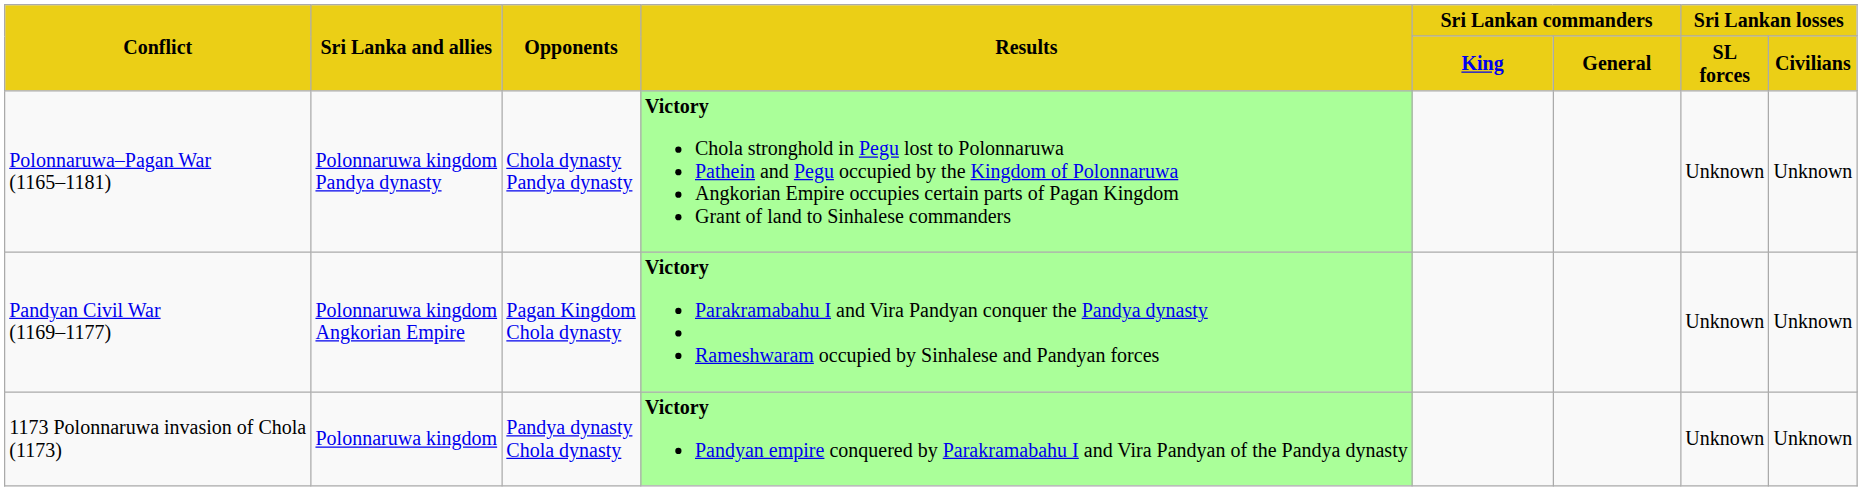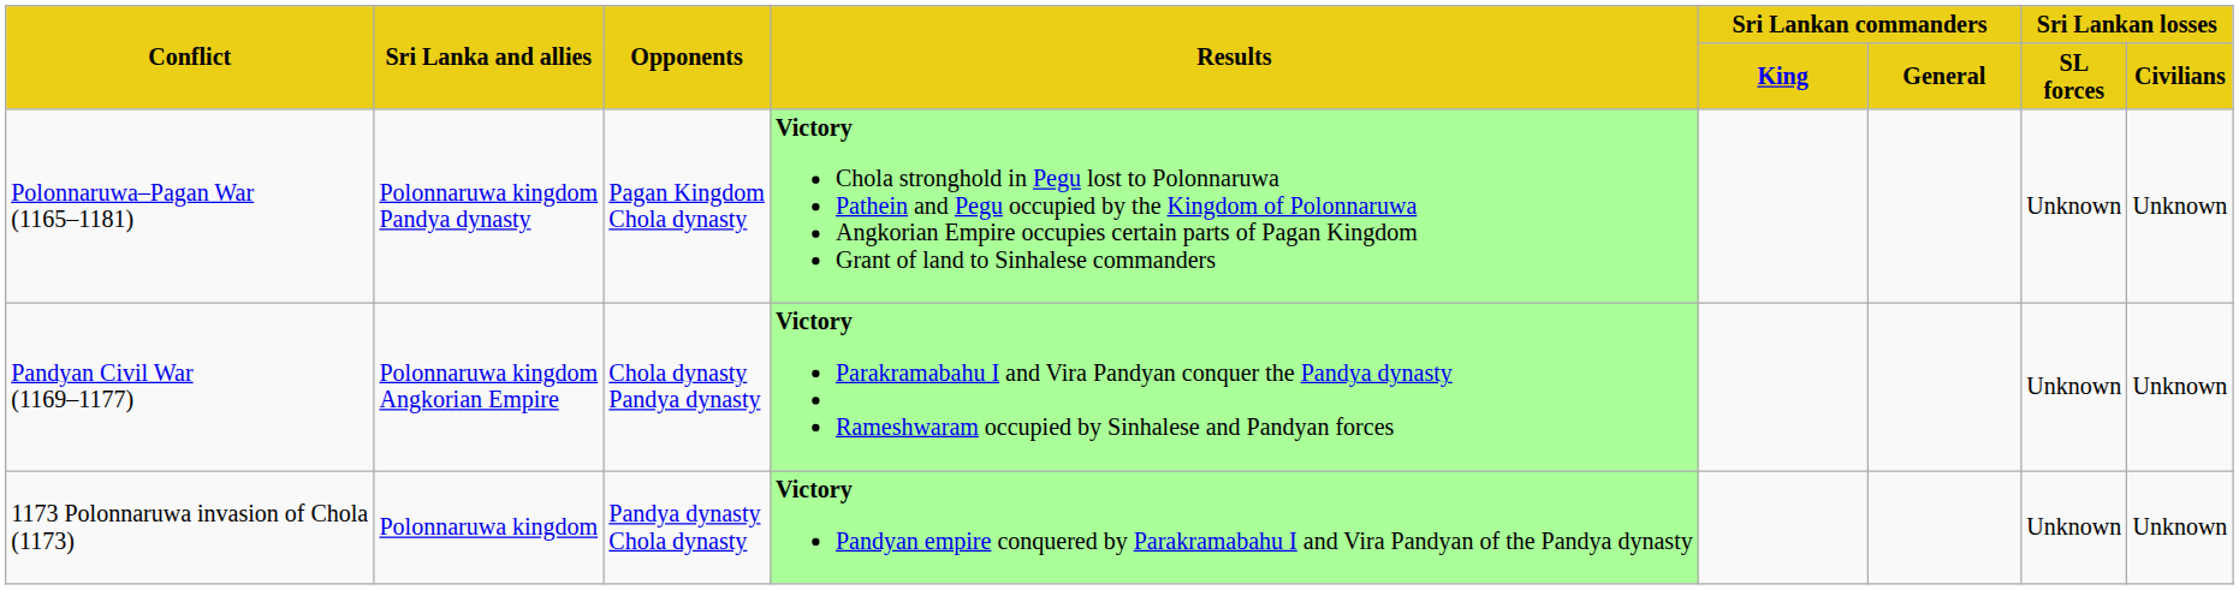Polonnaruwa–Pagan War (1165–1181) | Opponents: Chola dynasty Pandya dynasty -> Pagan Kingdom Chola dynasty
Pandyan Civil War (1169–1177) | Opponents: Pagan Kingdom Chola dynasty -> Chola dynasty Pandya dynasty
